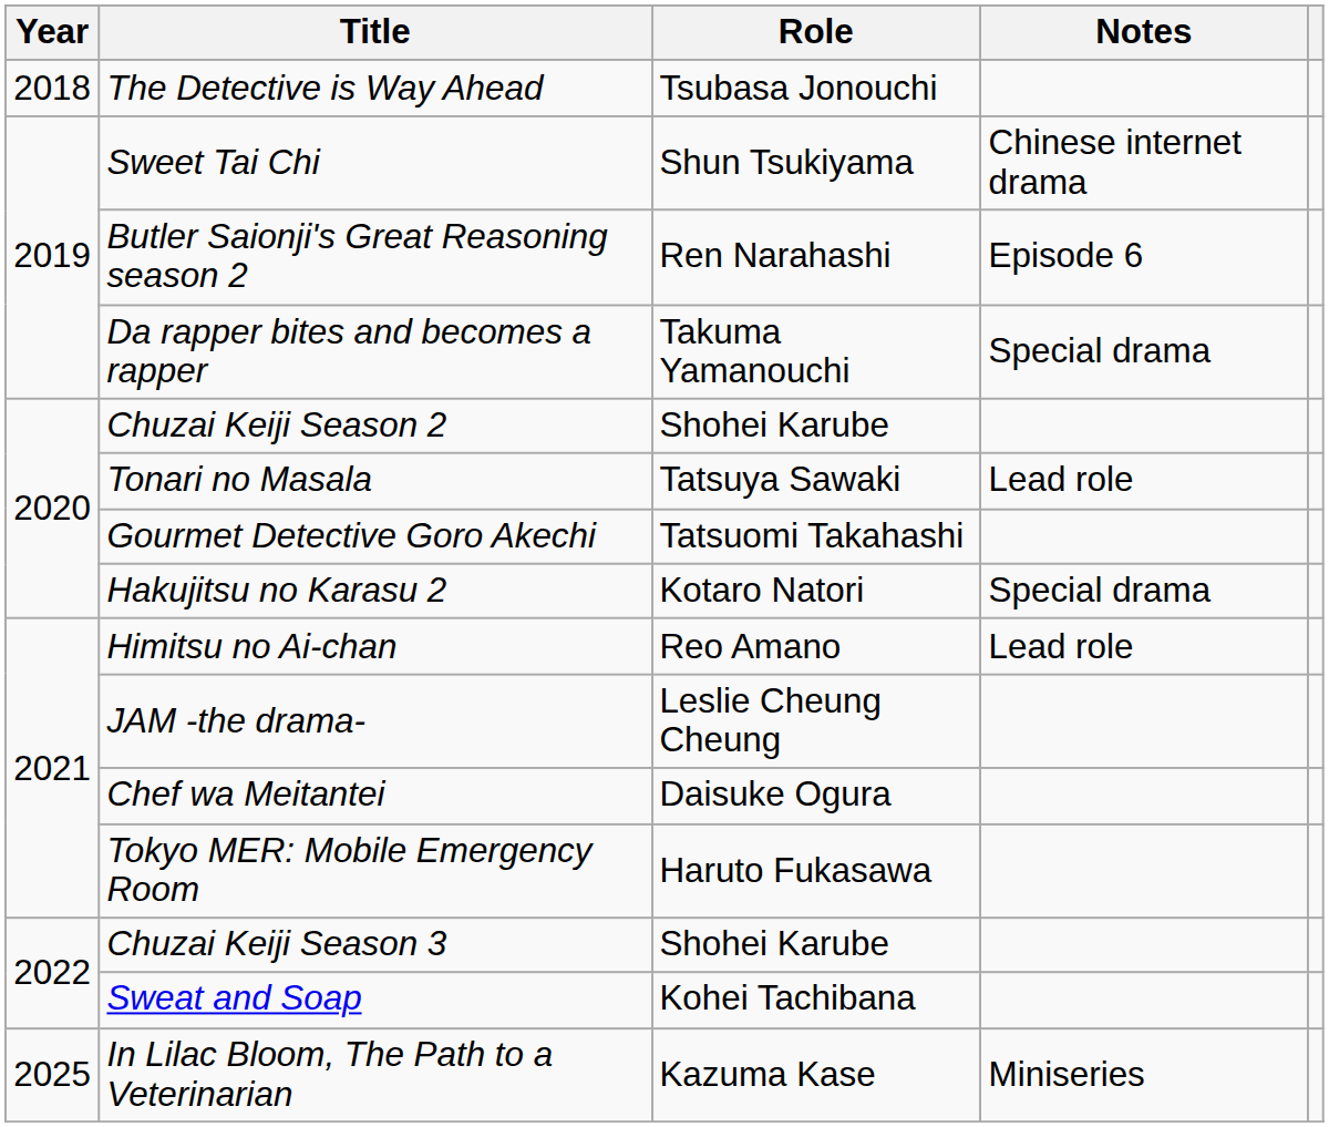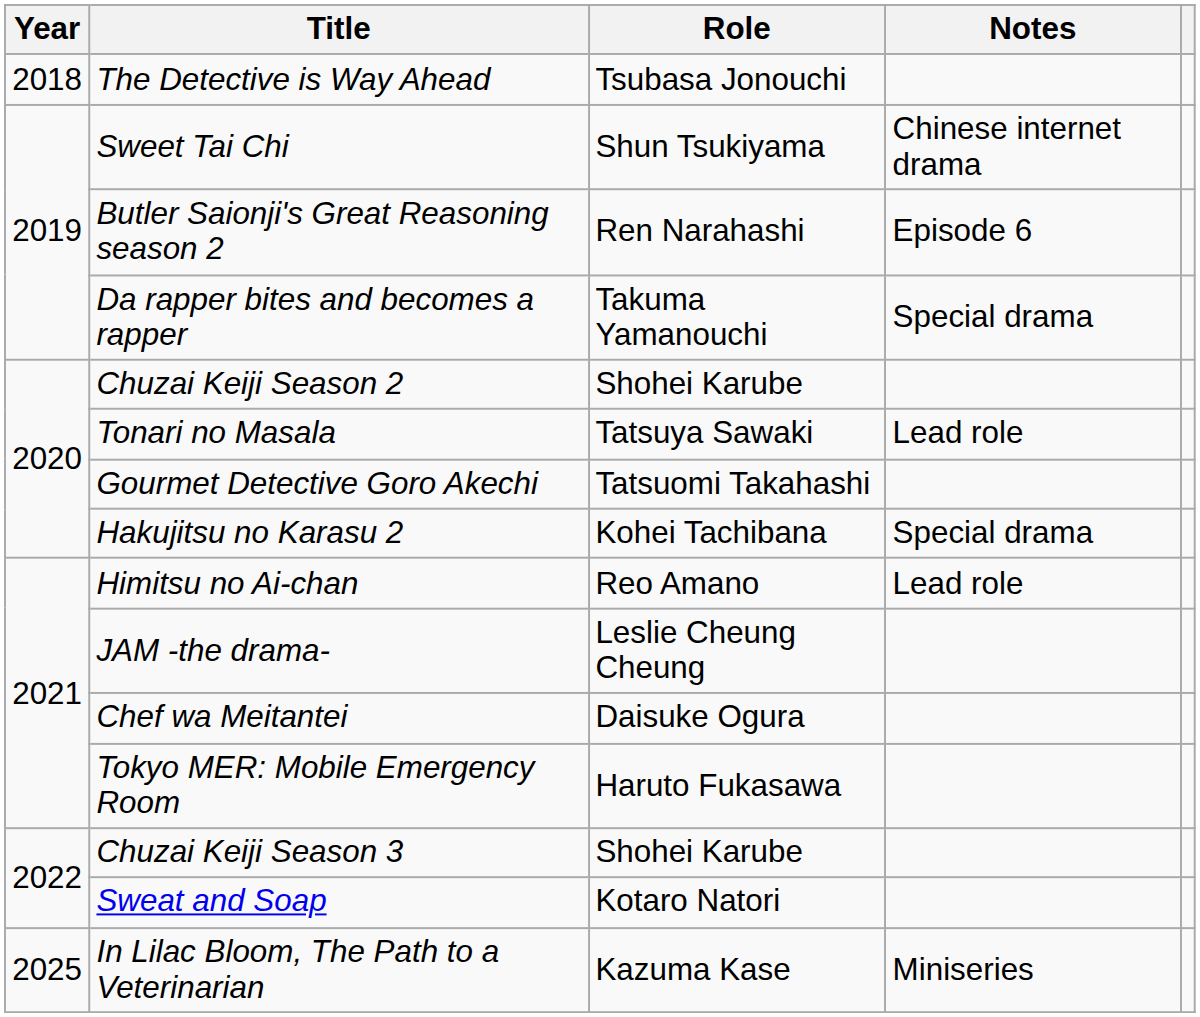Hakujitsu no Karasu 2 | Role: Kotaro Natori -> Kohei Tachibana
Sweat and Soap | Role: Kohei Tachibana -> Kotaro Natori
